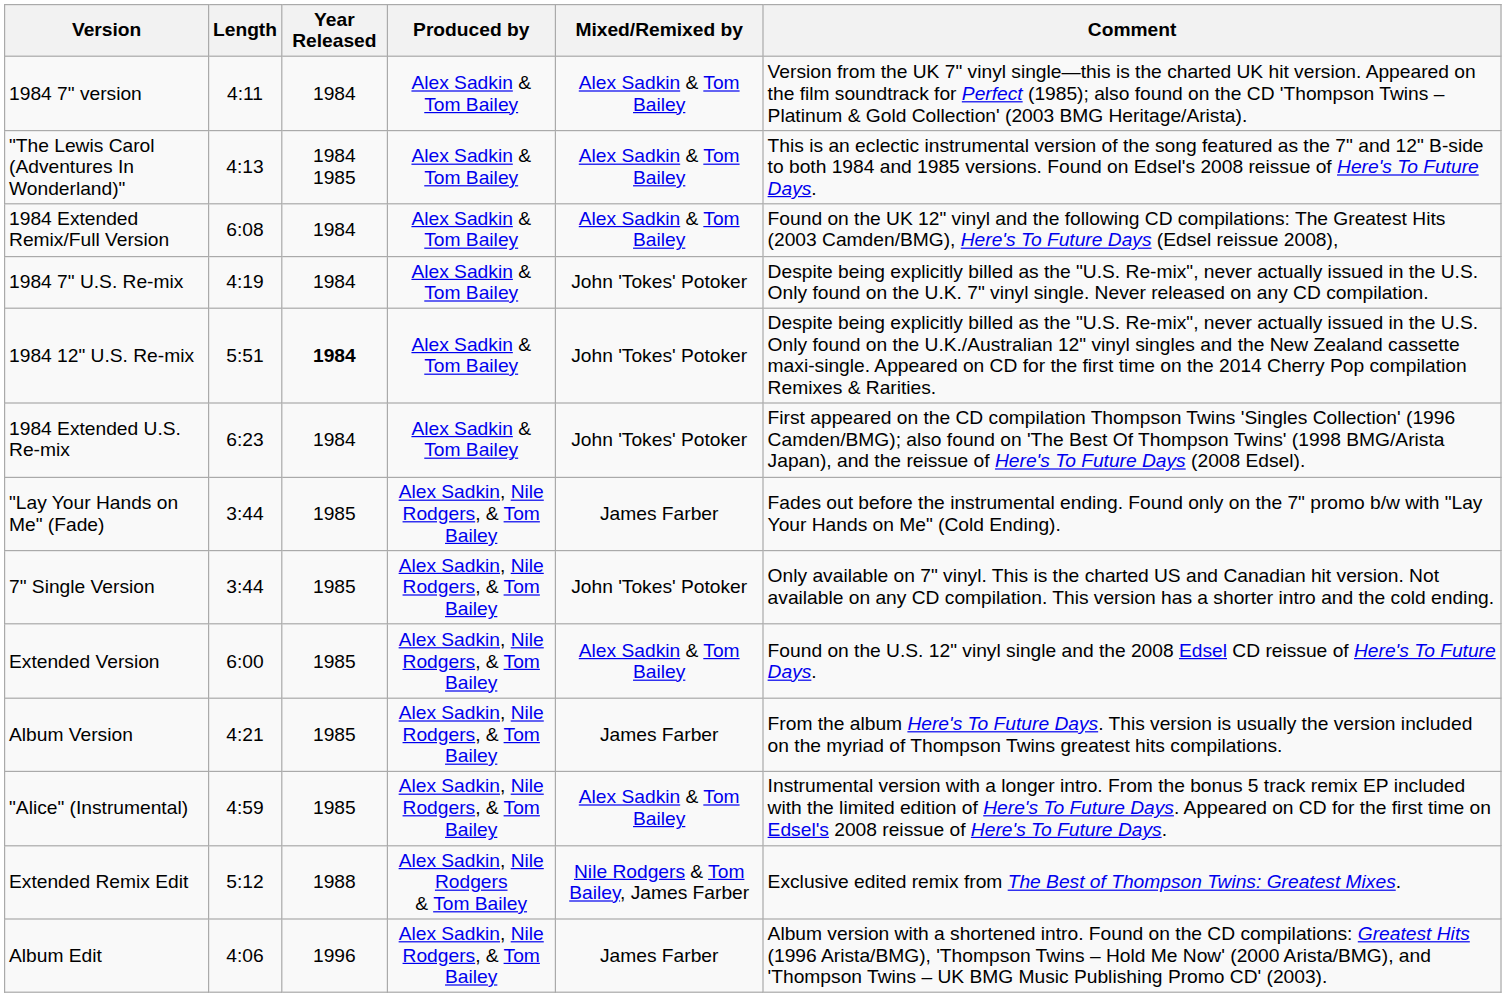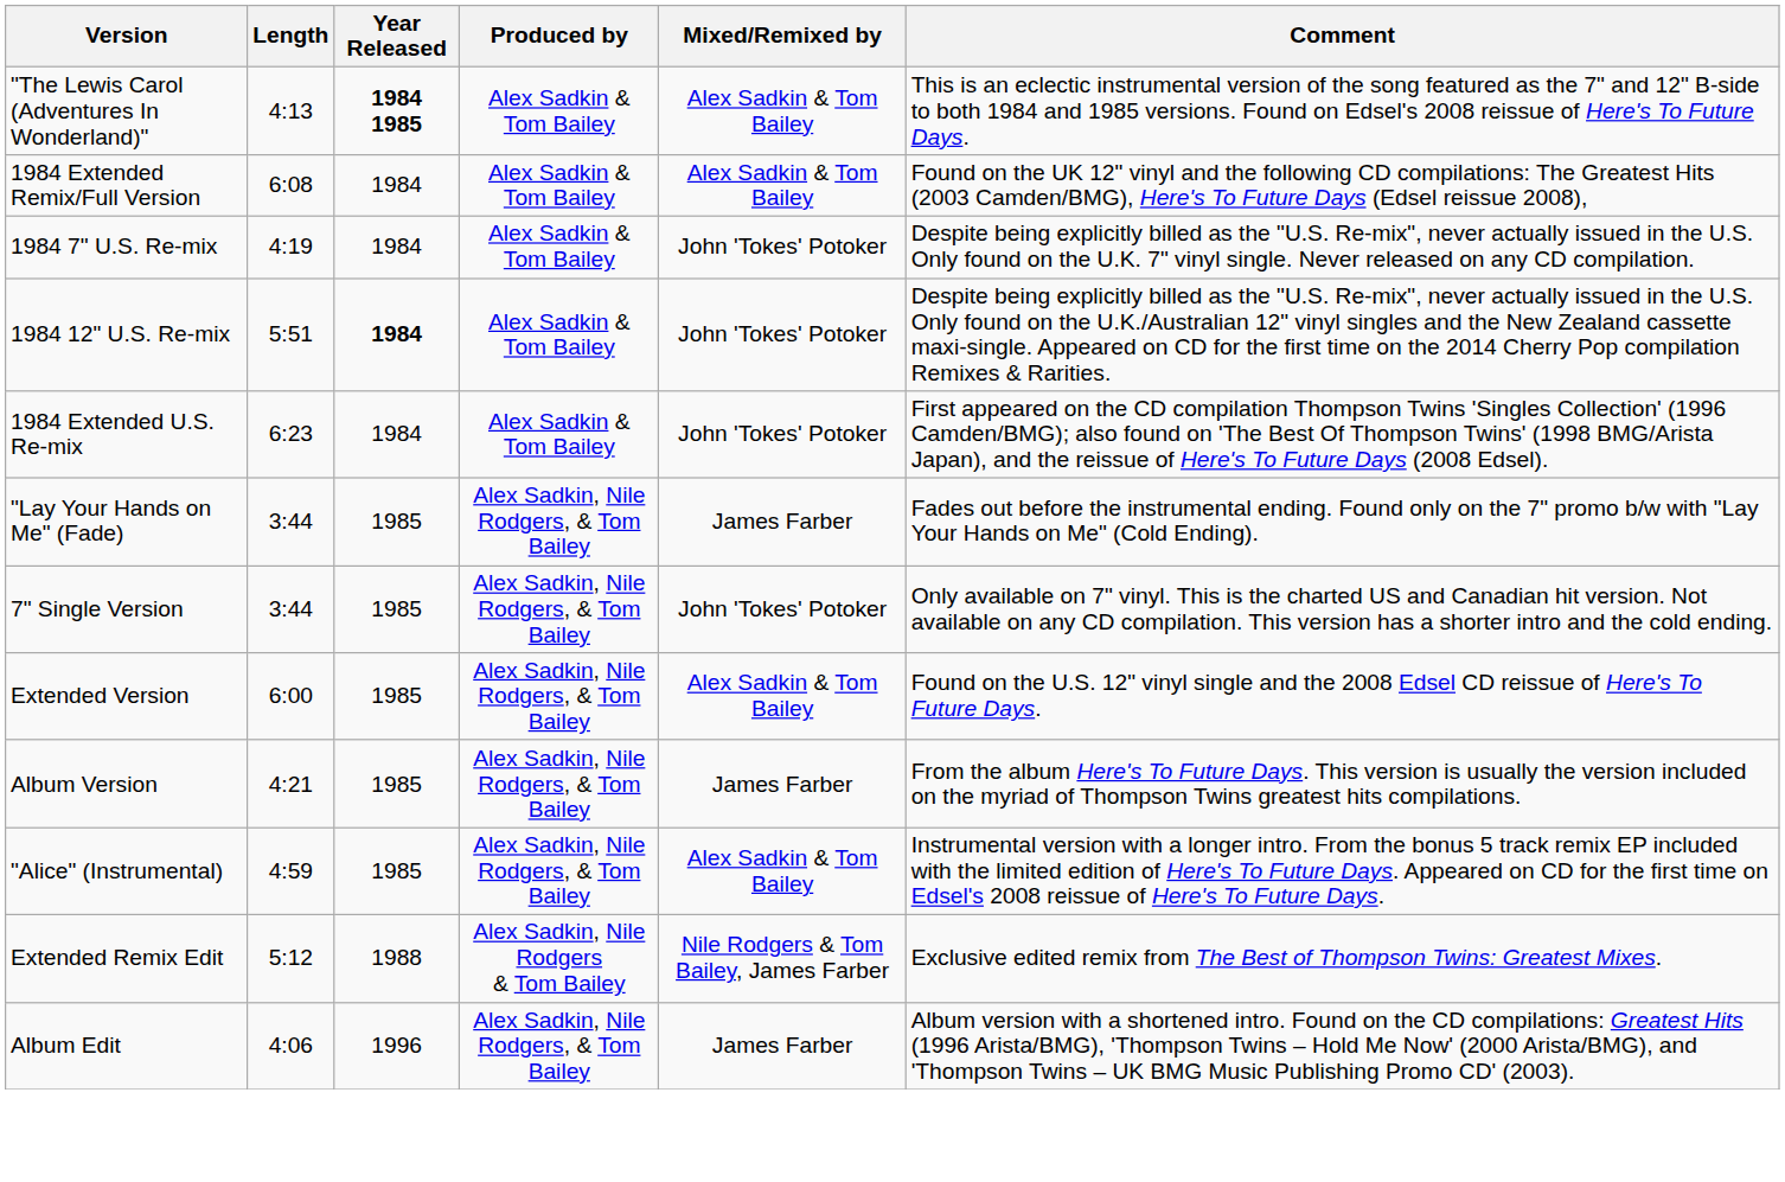- row: 1984 7" version | 4:11 | 1984 | Alex Sadkin & Tom Bailey | Alex Sadkin & Tom Bailey | Version from the UK 7" vinyl single—this is the charted UK hit version. Appeared on the film soundtrack for Perfect (1985); also found on the CD 'Thompson Twins – Platinum & Gold Collection' (2003 BMG Heritage/Arista).
"The Lewis Carol (Adventures In Wonderland)" | Year Released: normal -> bold
